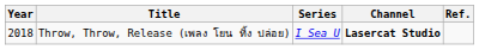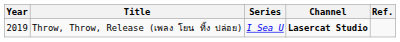Throw, Throw, Release (เพลง โยน ทิ้ง ปล่อย) | Year: 2018 -> 2019
